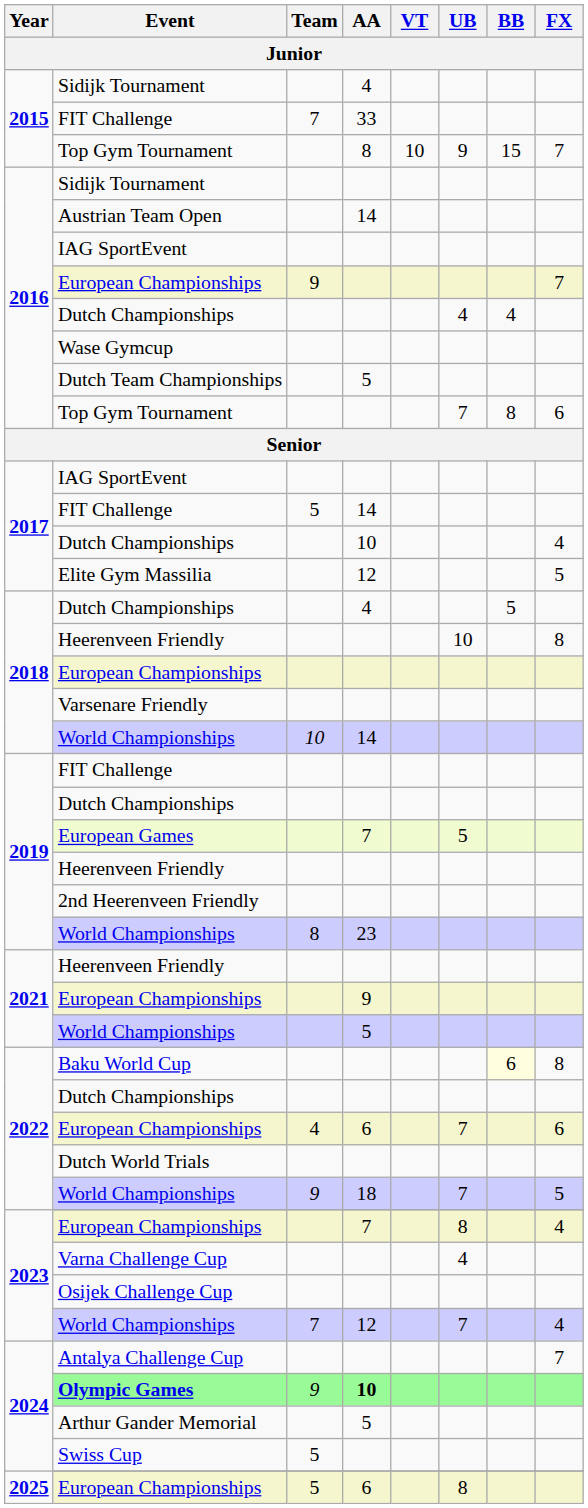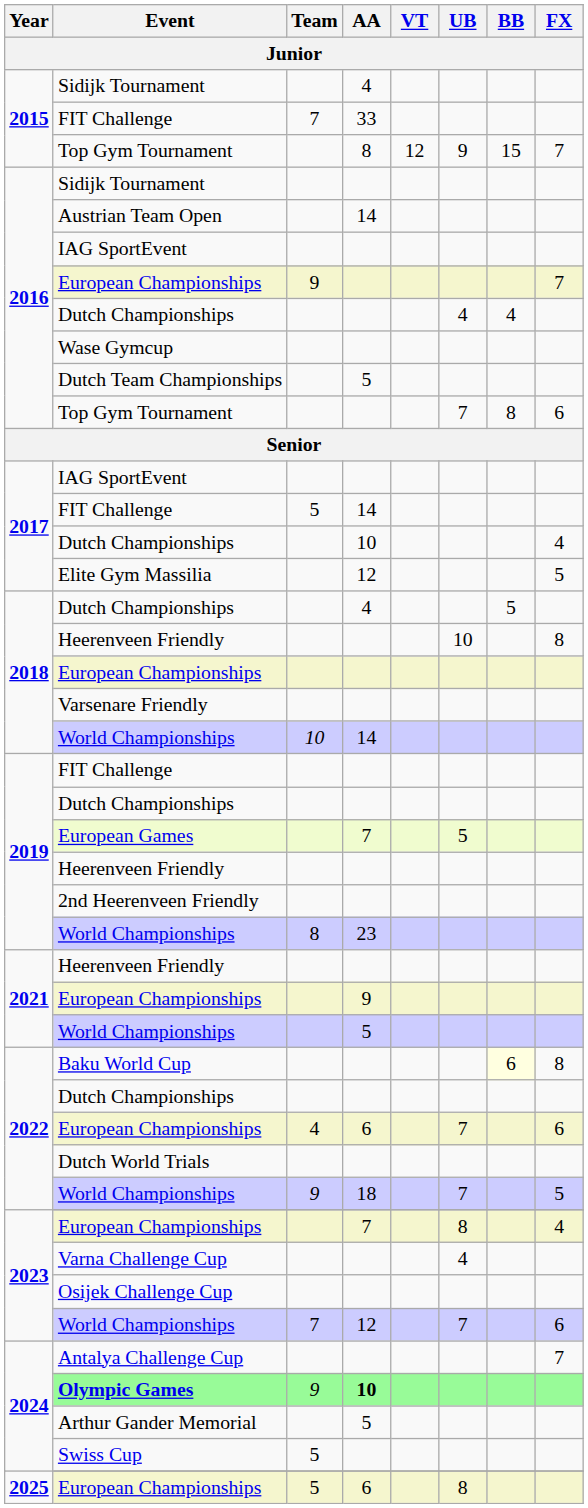2015 / Top Gym Tournament | VT: 10 -> 12
2023 / World Championships | FX: 4 -> 6
